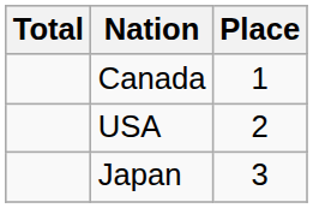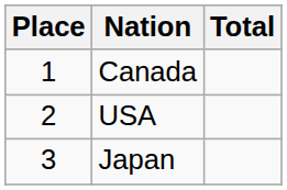columns swapped: Place <-> Total
